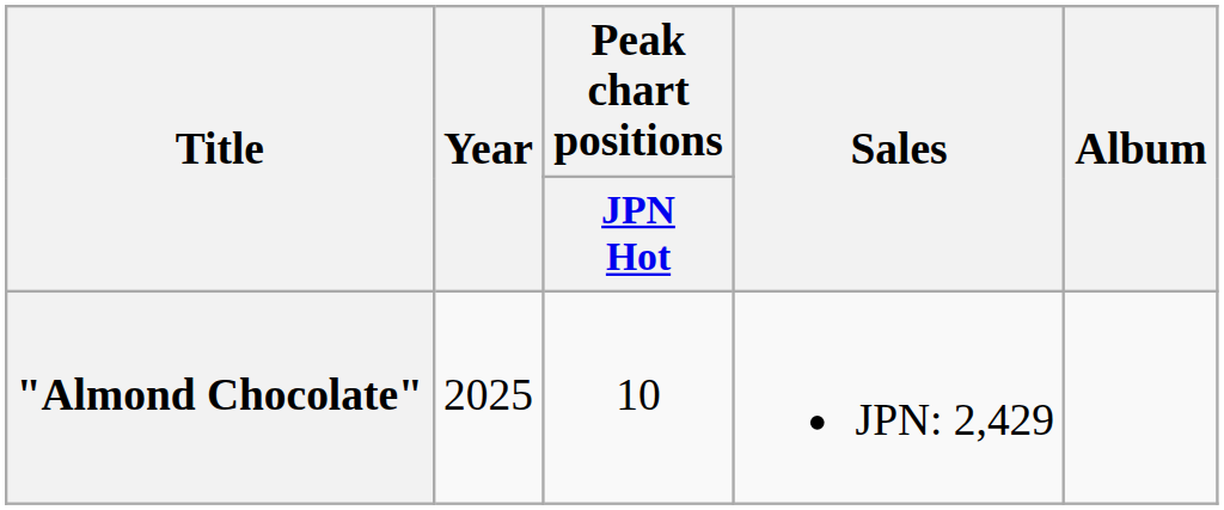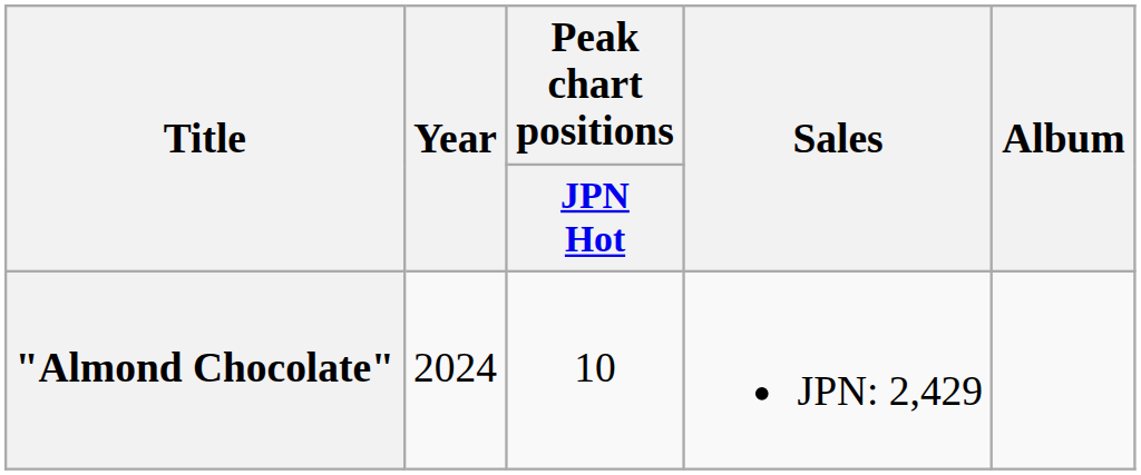"Almond Chocolate" | Year: 2025 -> 2024
